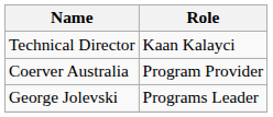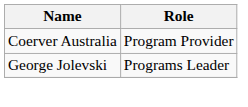- row: Technical Director | Kaan Kalayci
